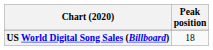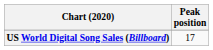US World Digital Song Sales (Billboard) | Peak position: 18 -> 17
